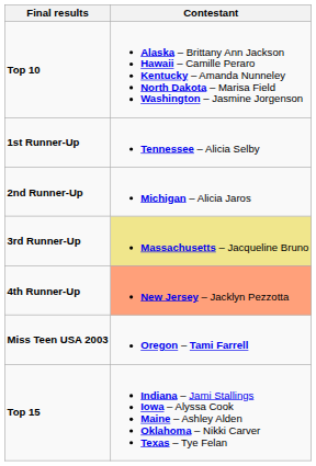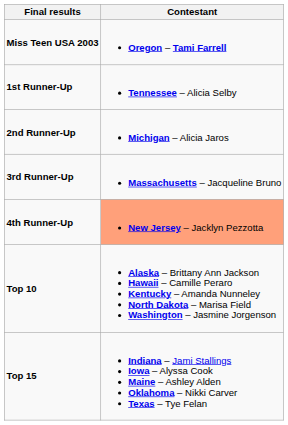rows swapped: Miss Teen USA 2003 <-> Top 10
3rd Runner-Up | Contestant: khaki background -> no background
